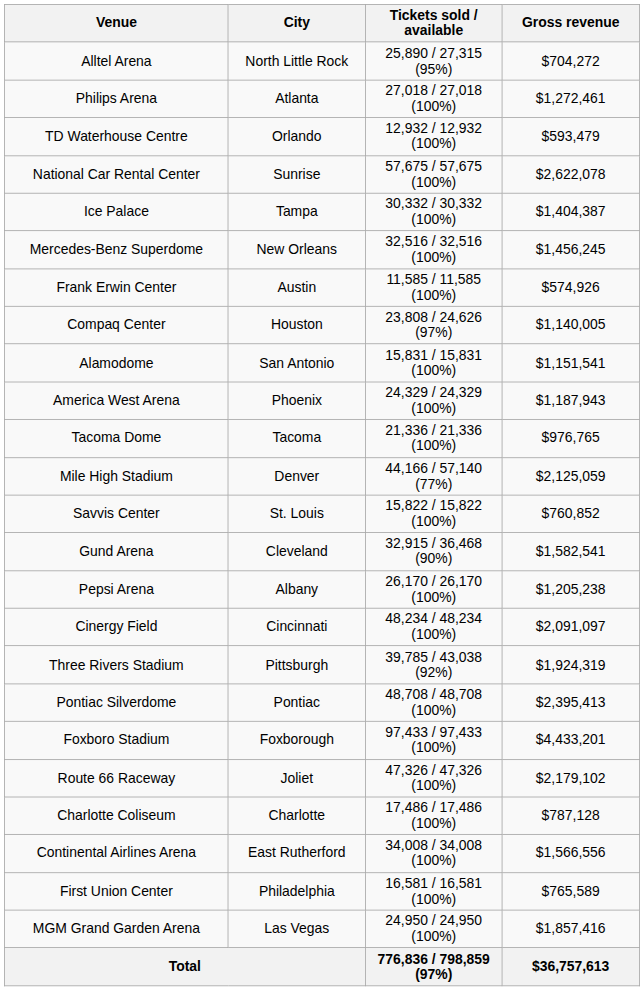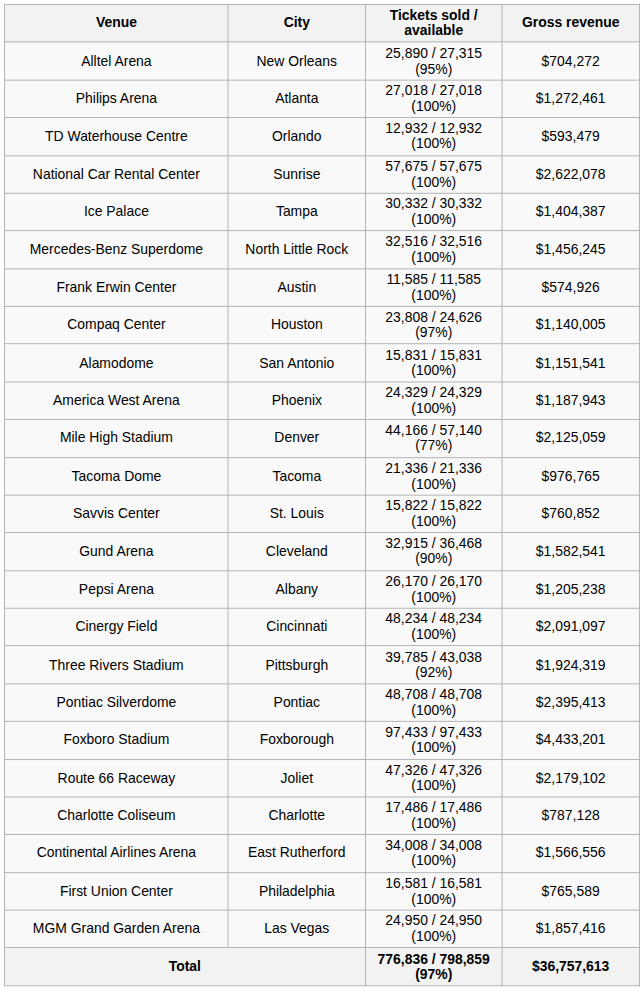Alltel Arena | City: North Little Rock -> New Orleans
Mercedes-Benz Superdome | City: New Orleans -> North Little Rock
rows swapped: Tacoma Dome <-> Mile High Stadium
